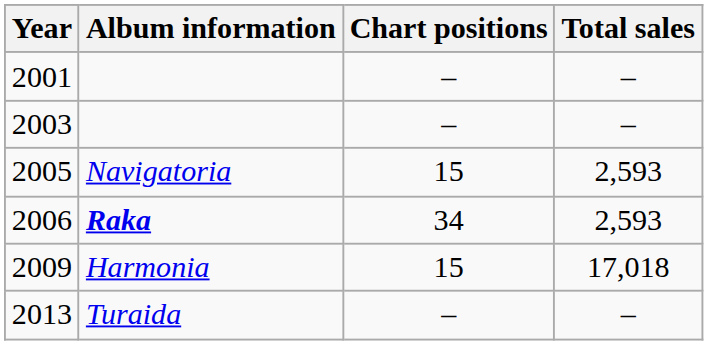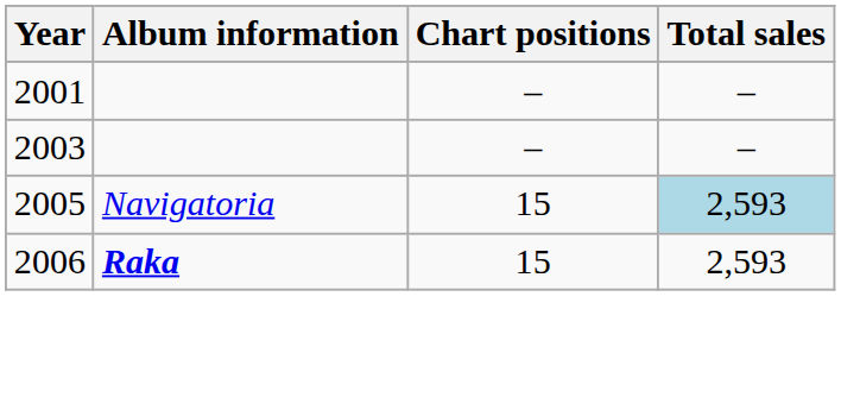2005 | Total sales: no background -> lightblue background
2006 | Chart positions: 34 -> 15
- row: 2009 | Harmonia | 15 | 17,018
- row: 2013 | Turaida | – | –
